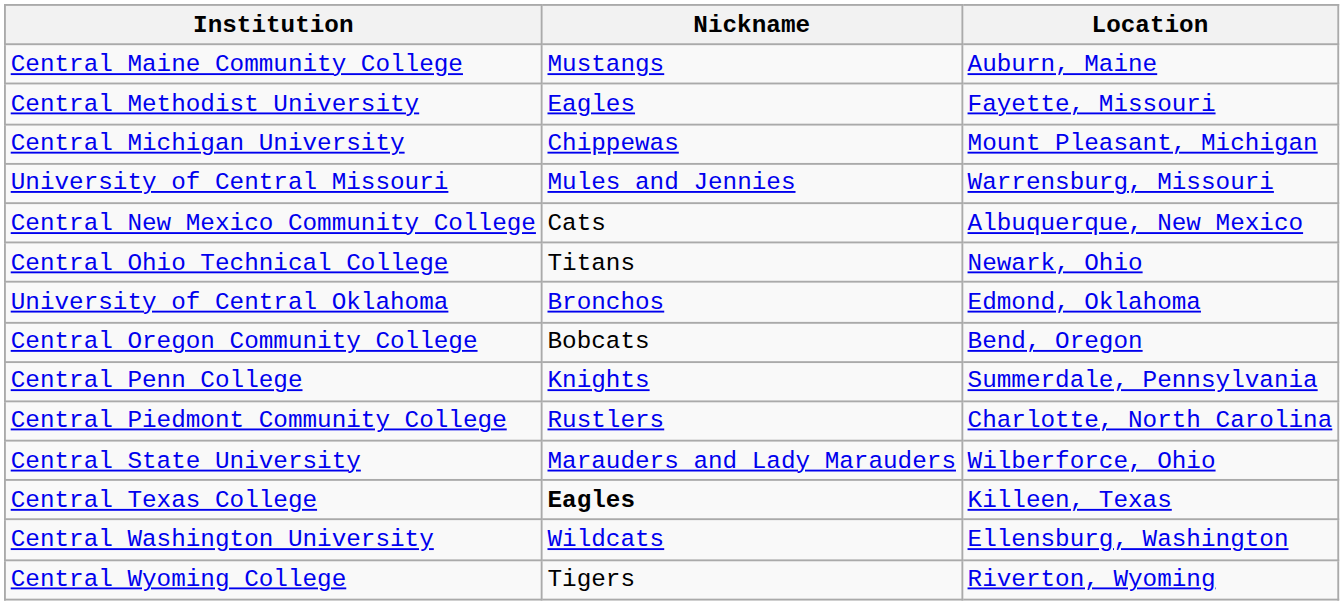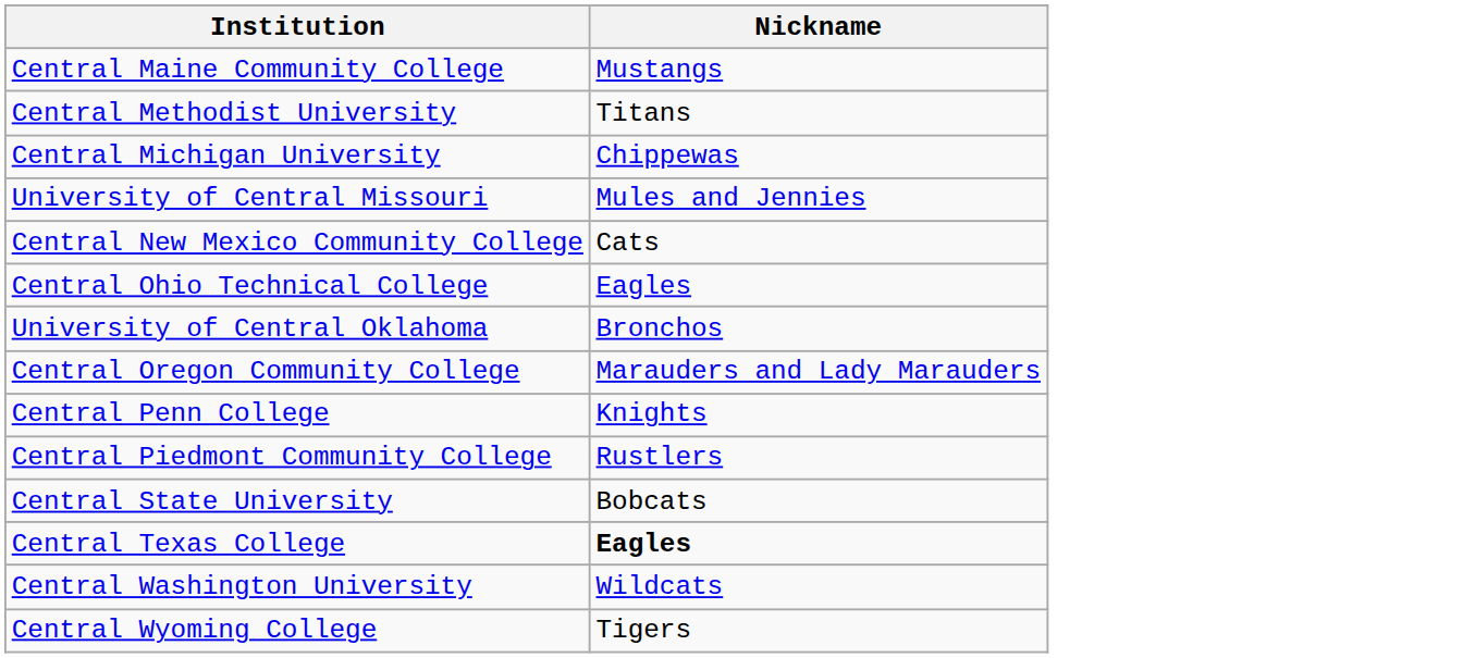- column: Location | Auburn, Maine | Fayette, Missouri | Mount Pleasant, Michigan | Warrensburg, Missouri | Albuquerque, New Mexico | Newark, Ohio | Edmond, Oklahoma | Bend, Oregon | Summerdale, Pennsylvania | Charlotte, North Carolina | Wilberforce, Ohio | Killeen, Texas | Ellensburg, Washington | Riverton, Wyoming
Central Methodist University | Nickname: Eagles -> Titans
Central Ohio Technical College | Nickname: Titans -> Eagles
Central Oregon Community College | Nickname: Bobcats -> Marauders and Lady Marauders
Central State University | Nickname: Marauders and Lady Marauders -> Bobcats
